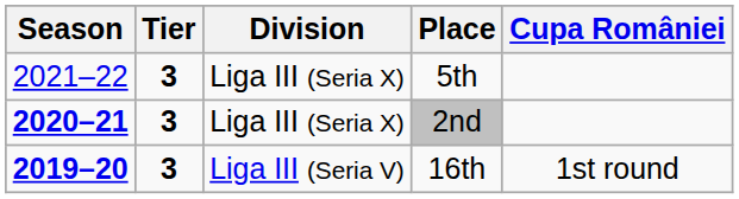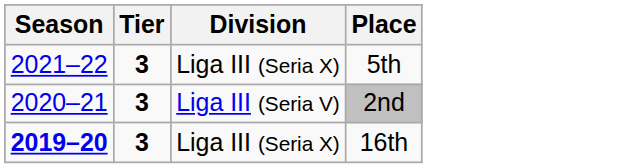- column: Cupa României | 1st round
2nd | Season: bold -> normal
2nd | Division: Liga III (Seria X) -> Liga III (Seria V)
16th | Division: Liga III (Seria V) -> Liga III (Seria X)
